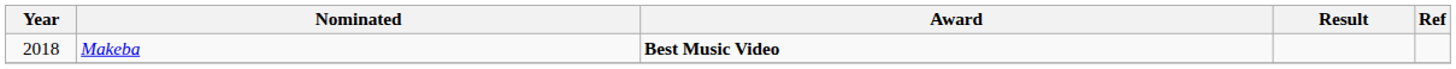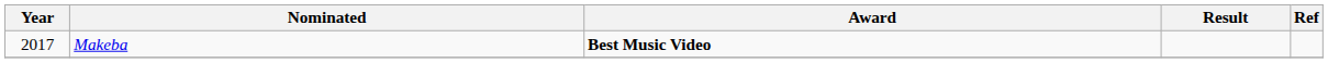Makeba | Year: 2018 -> 2017
